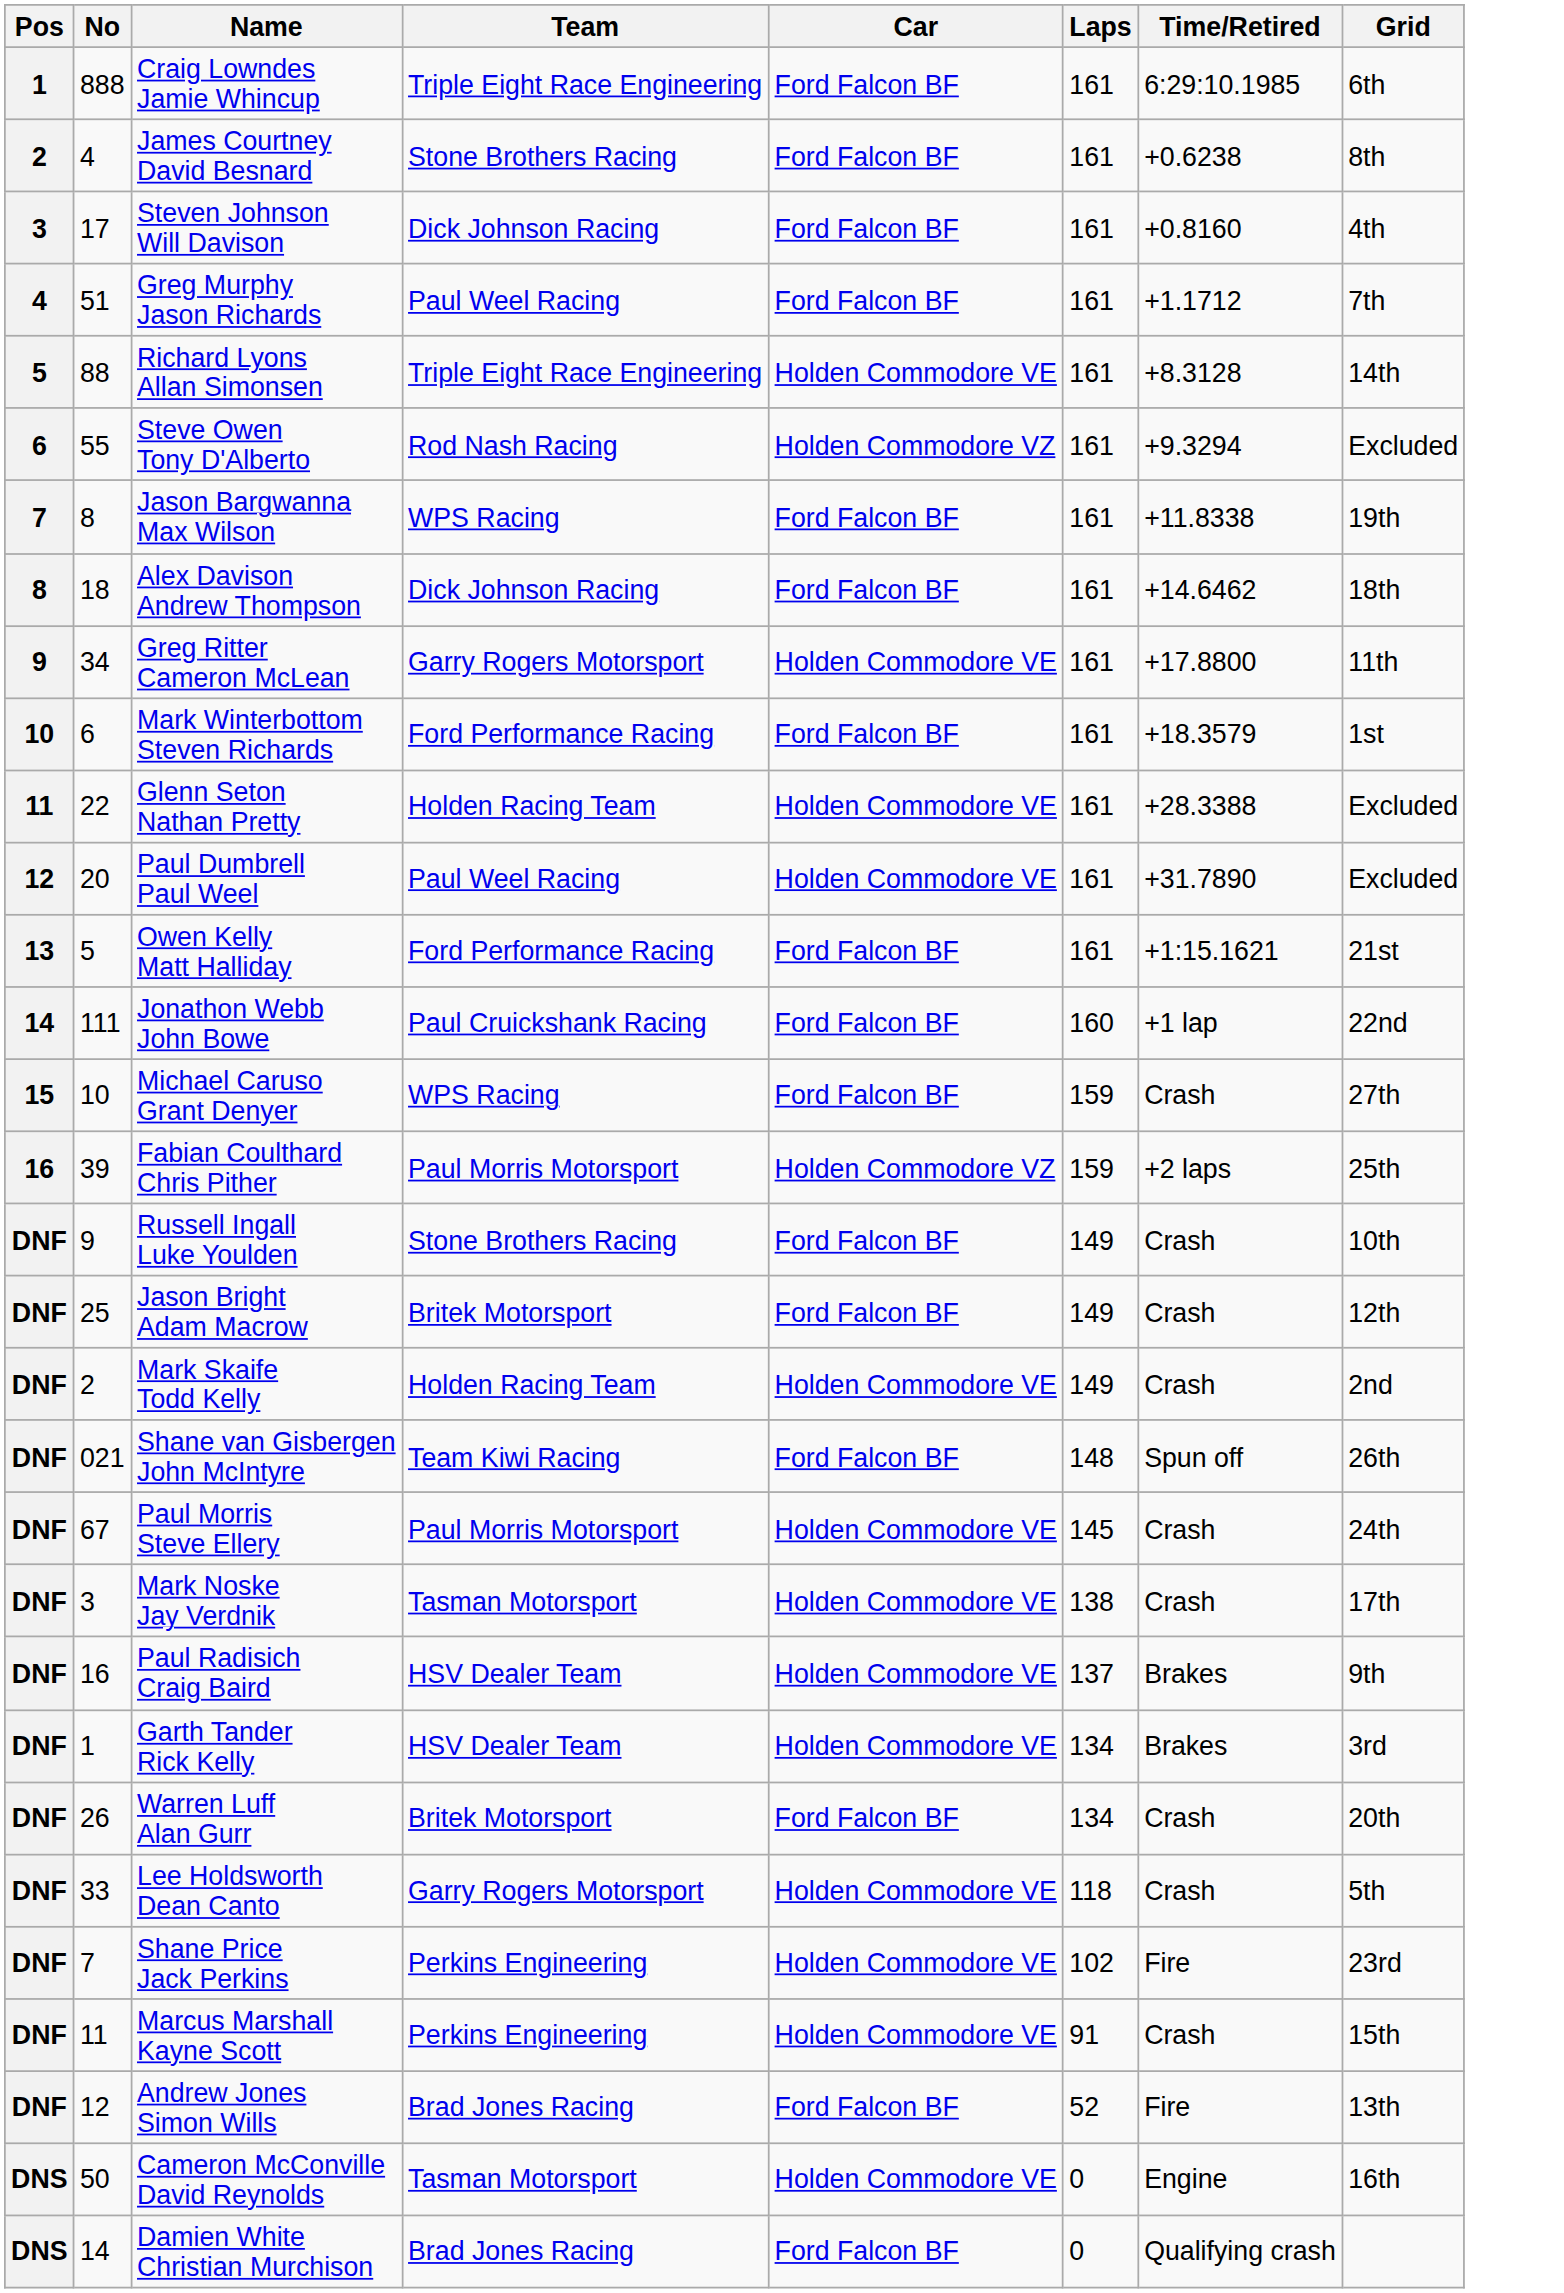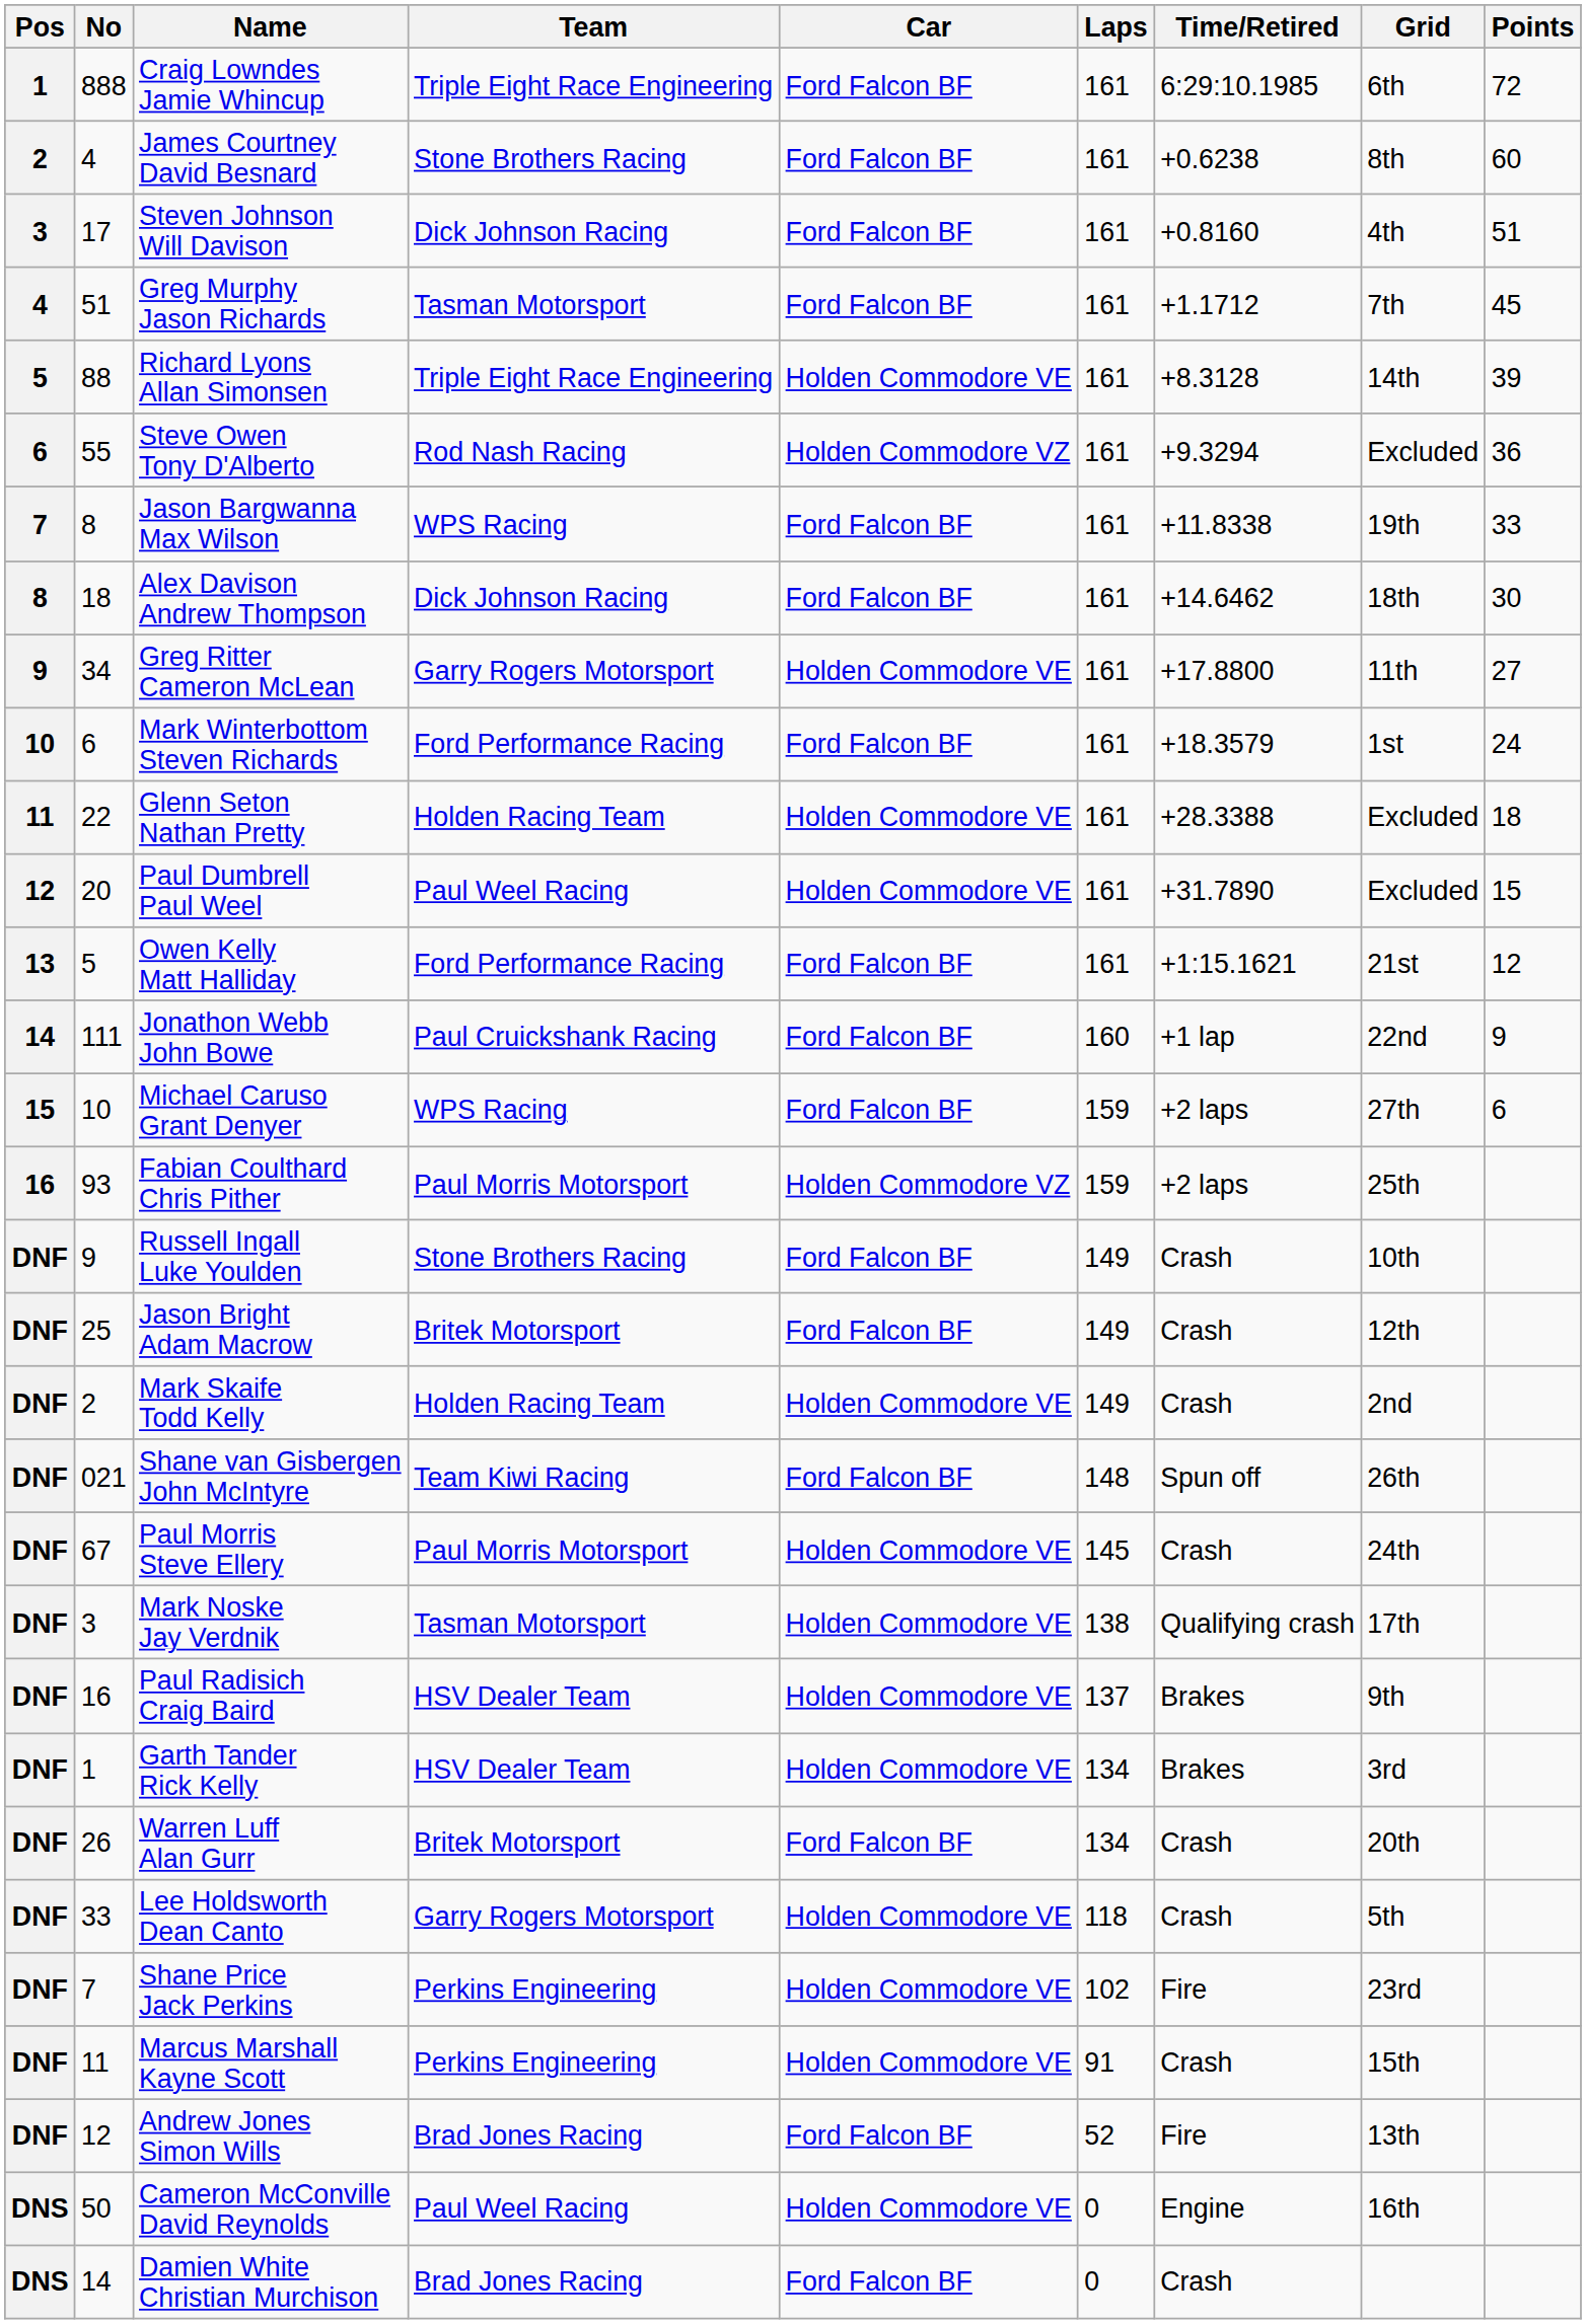+ column: Points | 72 | 60 | 51 | 45 | 39 | 36 | 33 | 30 | 27 | 24 | 18 | 15 | 12 | 9 | 6
Greg Murphy Jason Richards | Team: Paul Weel Racing -> Tasman Motorsport
Michael Caruso Grant Denyer | Time/Retired: Crash -> +2 laps
Fabian Coulthard Chris Pither | No: 39 -> 93
Mark Noske Jay Verdnik | Time/Retired: Crash -> Qualifying crash
Cameron McConville David Reynolds | Team: Tasman Motorsport -> Paul Weel Racing
Damien White Christian Murchison | Time/Retired: Qualifying crash -> Crash
